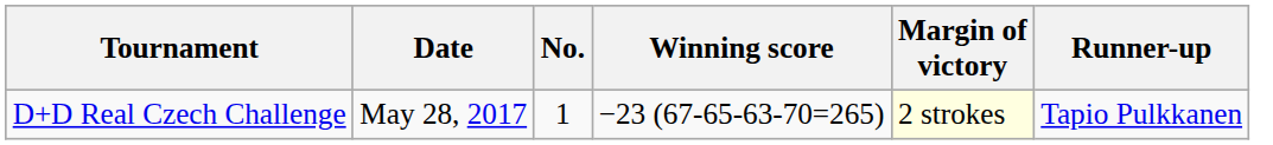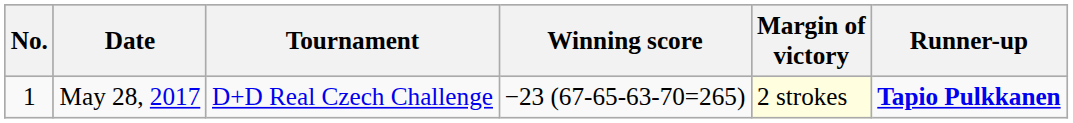columns swapped: No. <-> Tournament
May 28, 2017 | Runner-up: normal -> bold
